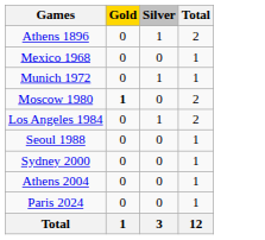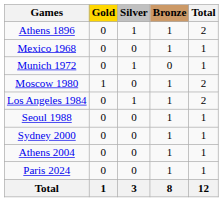+ column: Bronze | 1 | 1 | 0 | 1 | 1 | 1 | 1 | 1 | 1 | 8
Moscow 1980 | Gold: bold -> normal
